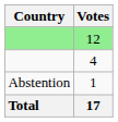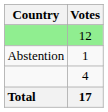rows swapped: 4 <-> 1
